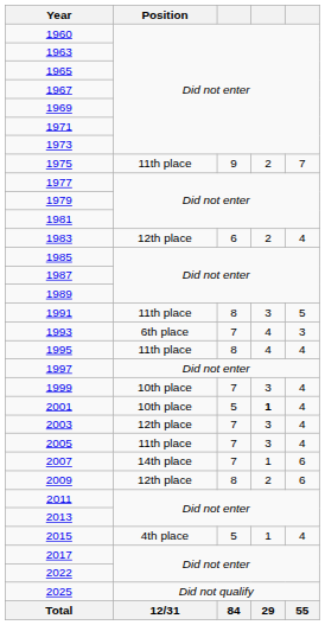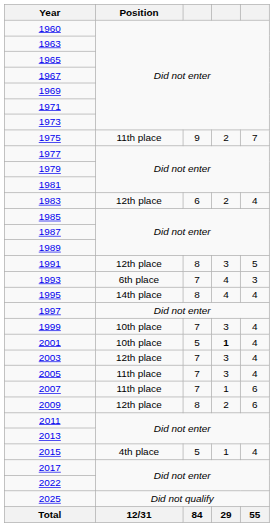1991 | Position: 11th place -> 12th place
1995 | Position: 11th place -> 14th place
2007 | Position: 14th place -> 11th place
